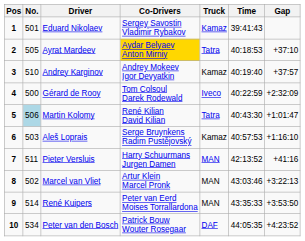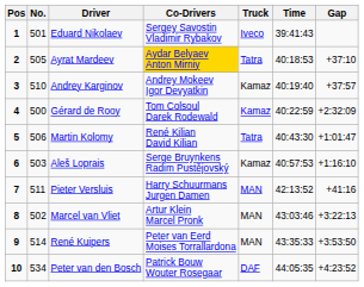Eduard Nikolaev | Truck: Kamaz -> Iveco
Gérard de Rooy | Truck: Iveco -> Kamaz
Martin Kolomy | No.: lightblue background -> no background
